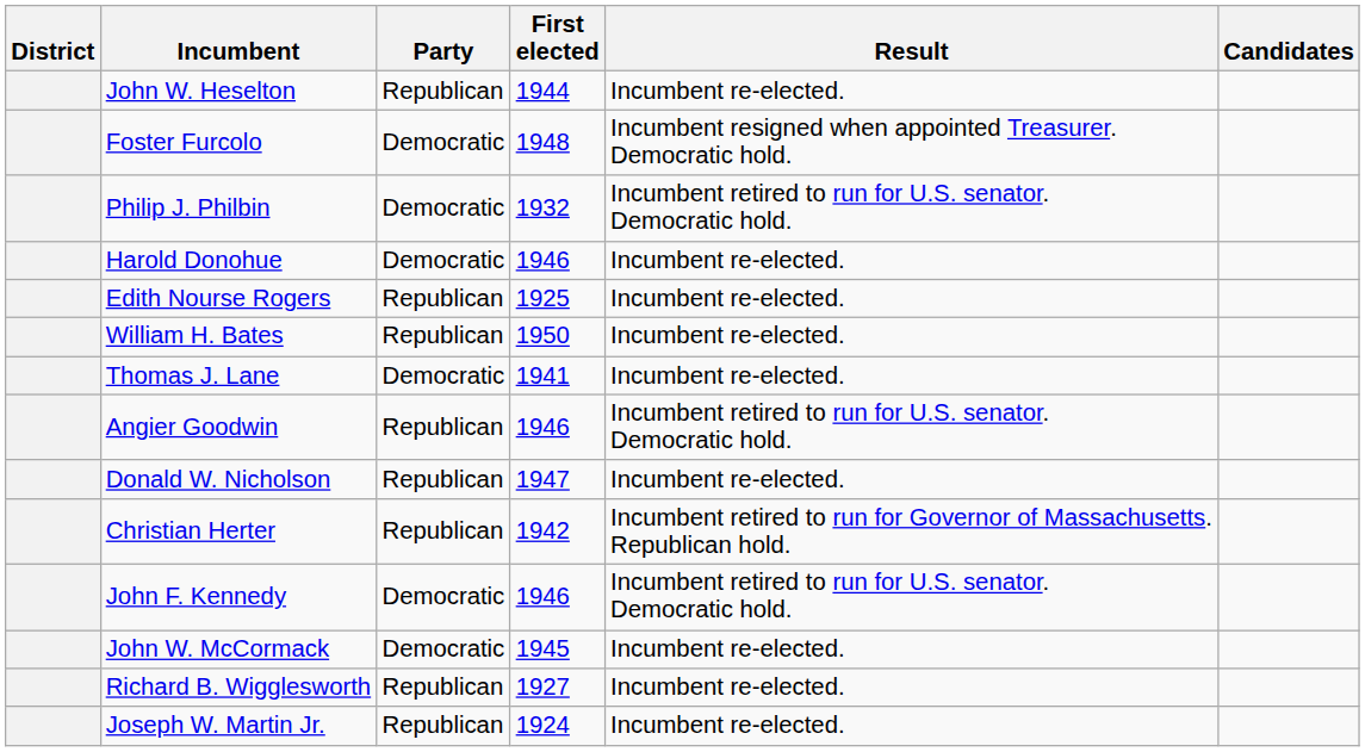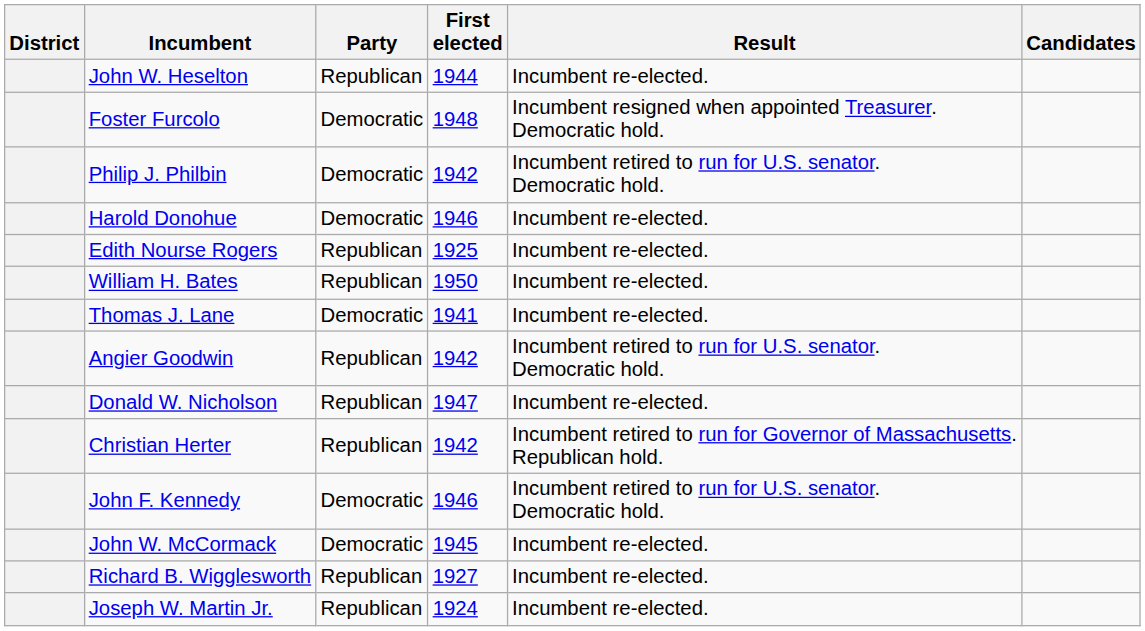Philip J. Philbin | First elected: 1932 -> 1942
Angier Goodwin | First elected: 1946 -> 1942
